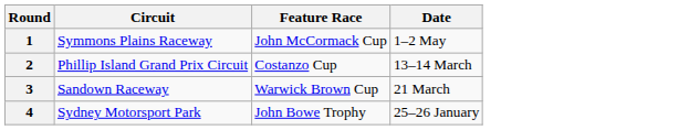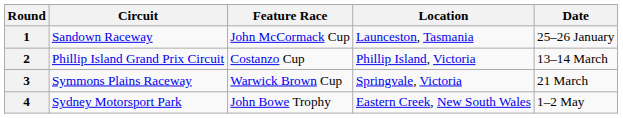+ column: Location | Launceston, Tasmania | Phillip Island, Victoria | Springvale, Victoria | Eastern Creek, New South Wales
1 | Circuit: Symmons Plains Raceway -> Sandown Raceway
1 | Date: 1–2 May -> 25–26 January
3 | Circuit: Sandown Raceway -> Symmons Plains Raceway
4 | Date: 25–26 January -> 1–2 May
